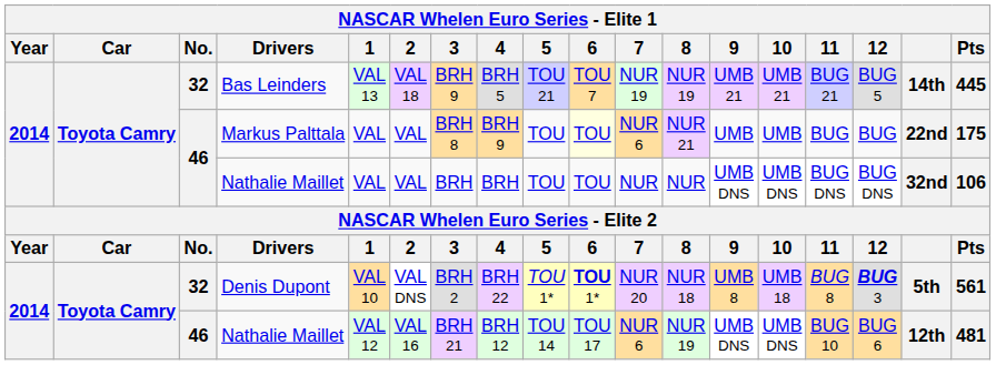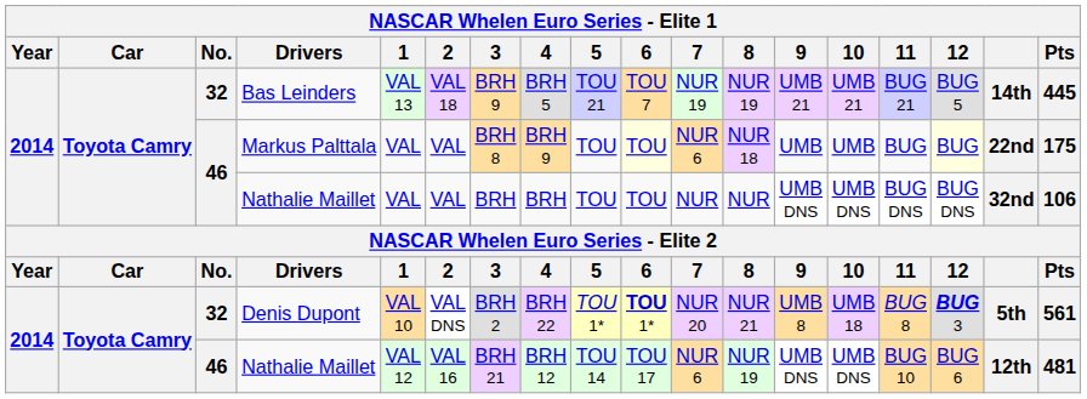Markus Palttala | 8: NUR 21 -> NUR 18
Markus Palttala | 12: no background -> lightyellow background
Denis Dupont | 8: NUR 18 -> NUR 21
